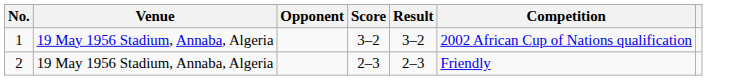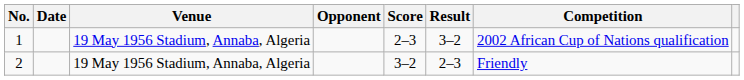+ column: Date
1 | Score: 3–2 -> 2–3
2 | Score: 2–3 -> 3–2
